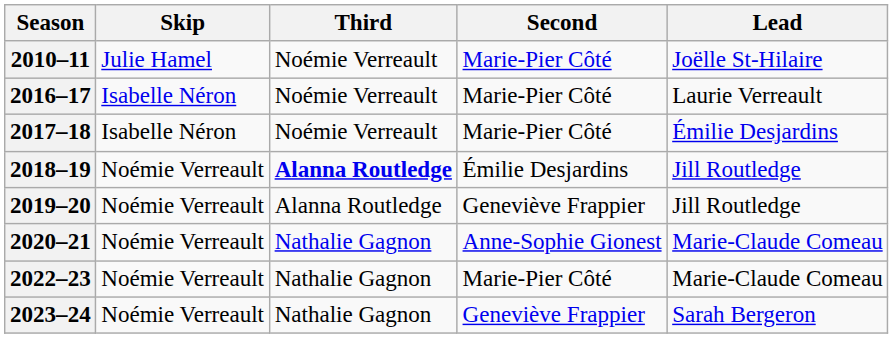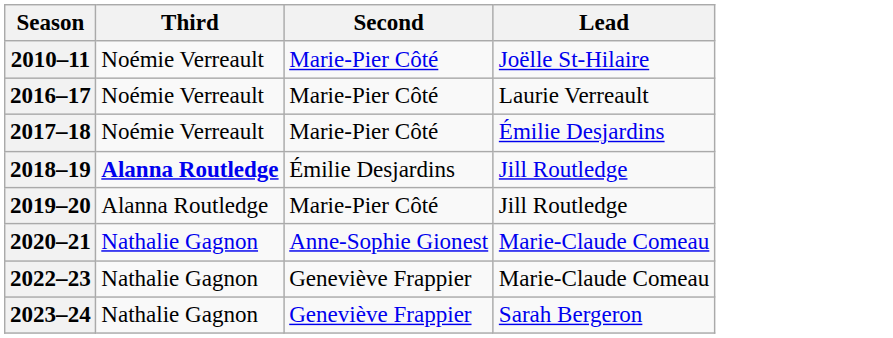- column: Skip | Julie Hamel | Isabelle Néron | Isabelle Néron | Noémie Verreault | Noémie Verreault | Noémie Verreault | Noémie Verreault | Noémie Verreault
2019–20 | Second: Geneviève Frappier -> Marie-Pier Côté
2022–23 | Second: Marie-Pier Côté -> Geneviève Frappier
